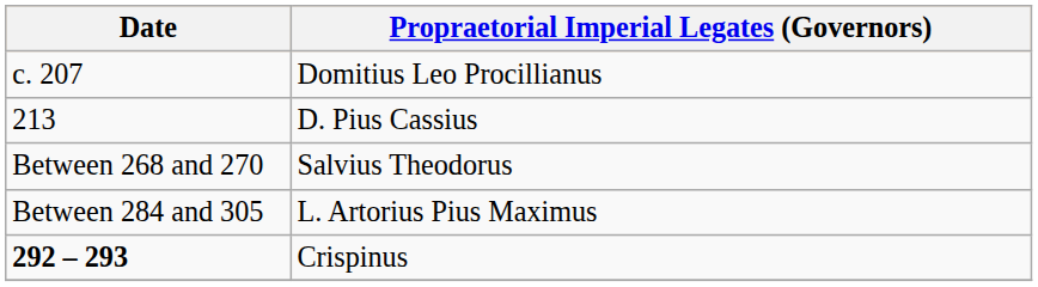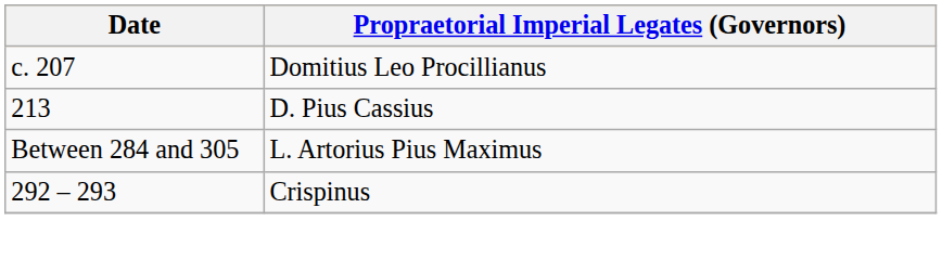- row: Between 268 and 270 | Salvius Theodorus
Crispinus | Date: bold -> normal
